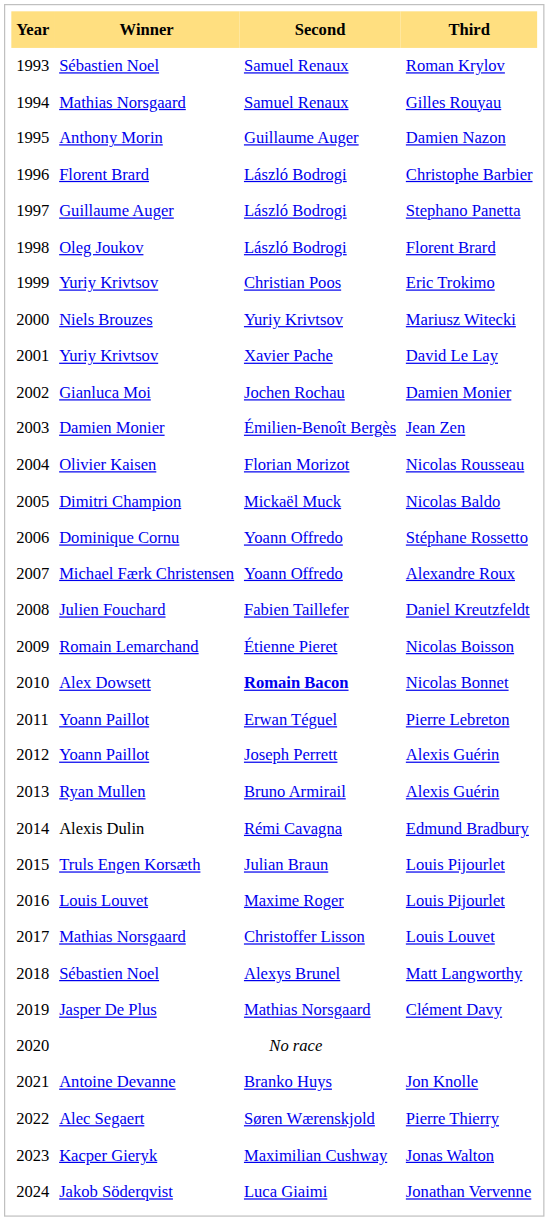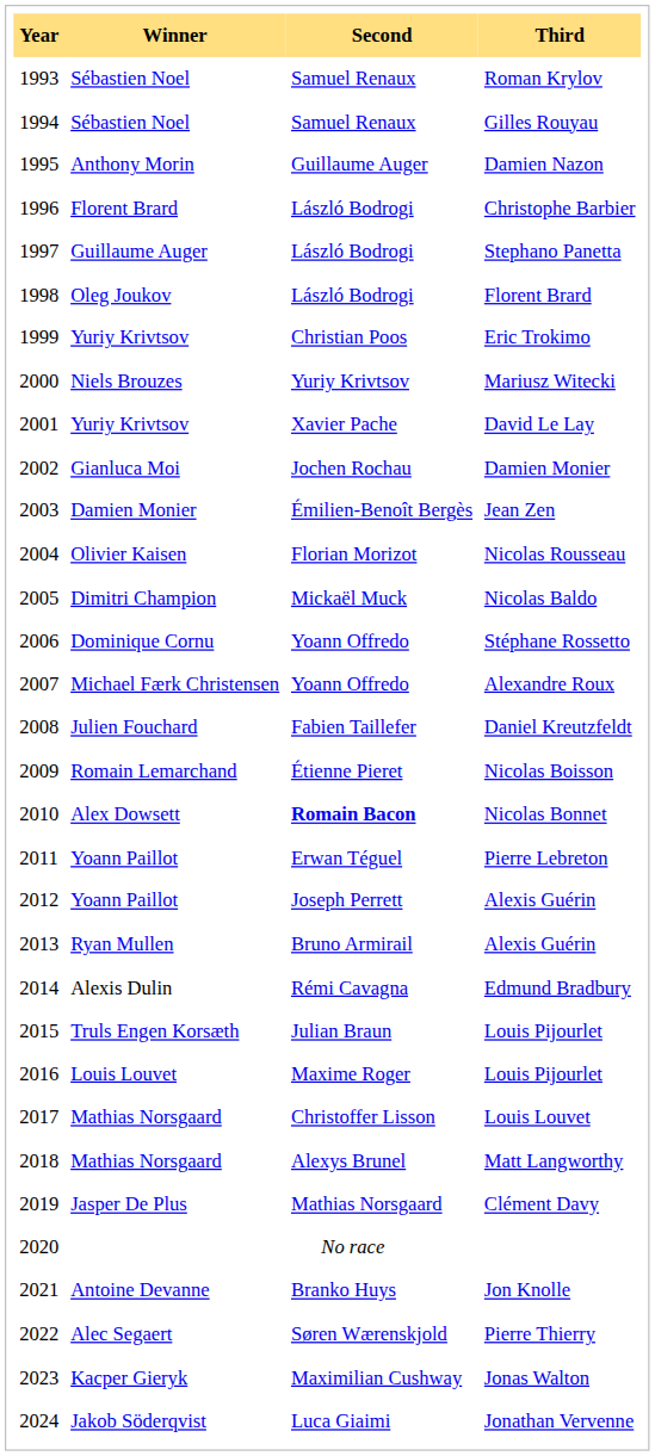Gilles Rouyau | Winner: Mathias Norsgaard -> Sébastien Noel
Matt Langworthy | Winner: Sébastien Noel -> Mathias Norsgaard
